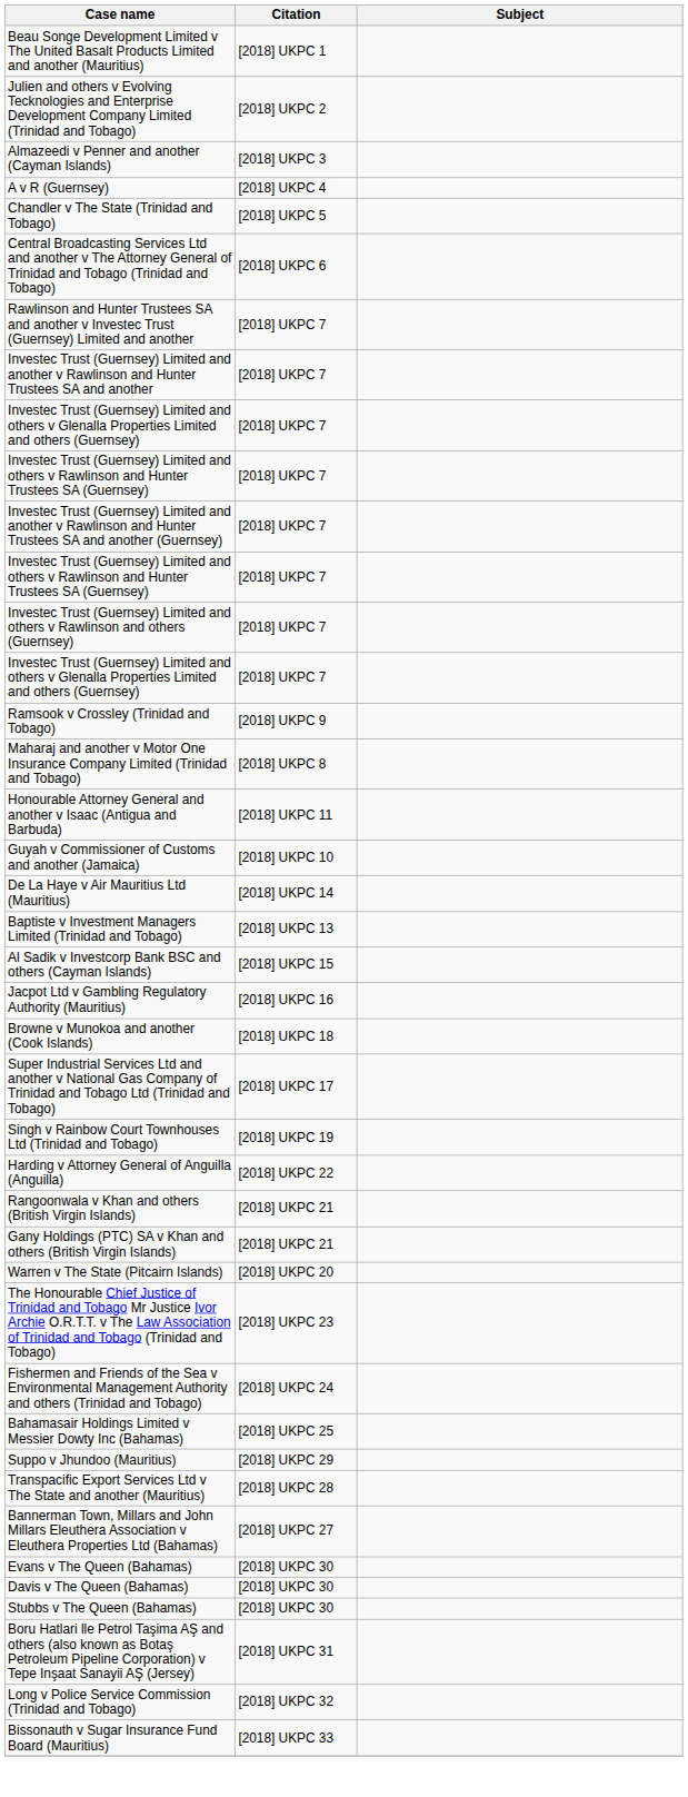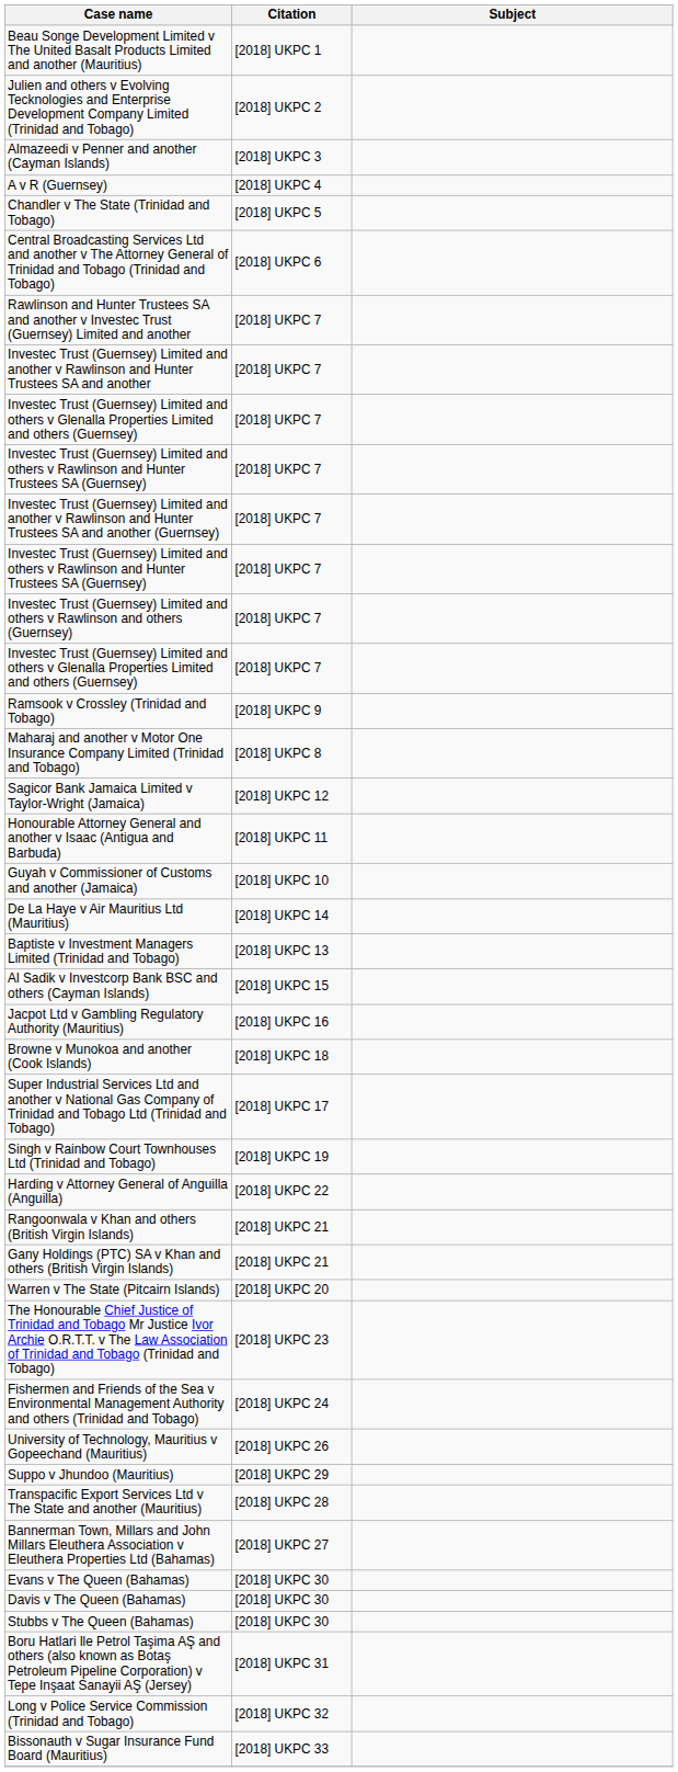+ row: Sagicor Bank Jamaica Limited v Taylor-Wright (Jamaica) | [2018] UKPC 12
+ row: University of Technology, Mauritius v Gopeechand (Mauritius) | [2018] UKPC 26
- row: Bahamasair Holdings Limited v Messier Dowty Inc (Bahamas) | [2018] UKPC 25
